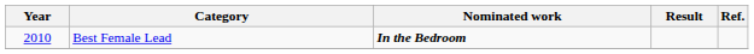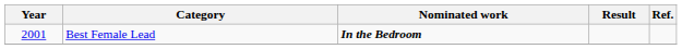Best Female Lead | Year: 2010 -> 2001
